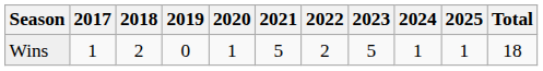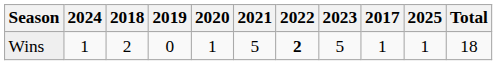columns swapped: 2017 <-> 2024
Wins | 2022: normal -> bold
